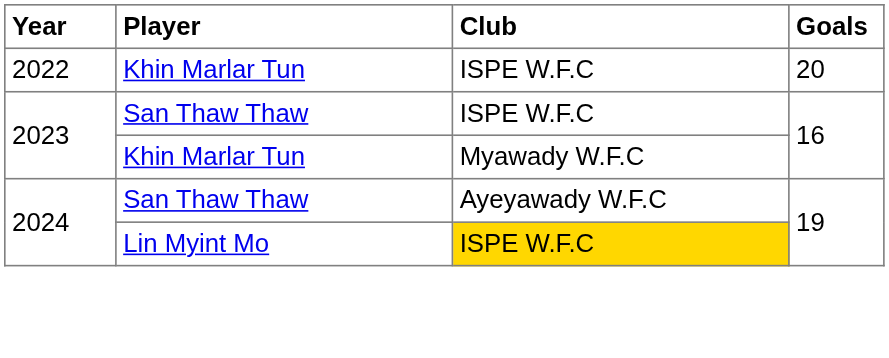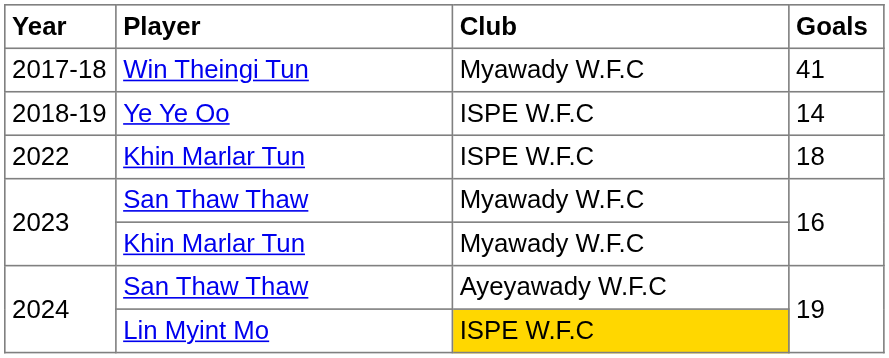+ row: 2017-18 | Win Theingi Tun | Myawady W.F.C | 41
+ row: 2018-19 | Ye Ye Oo | ISPE W.F.C | 14
2022 | Goals: 20 -> 18
2023 / San Thaw Thaw | Club: ISPE W.F.C -> Myawady W.F.C
